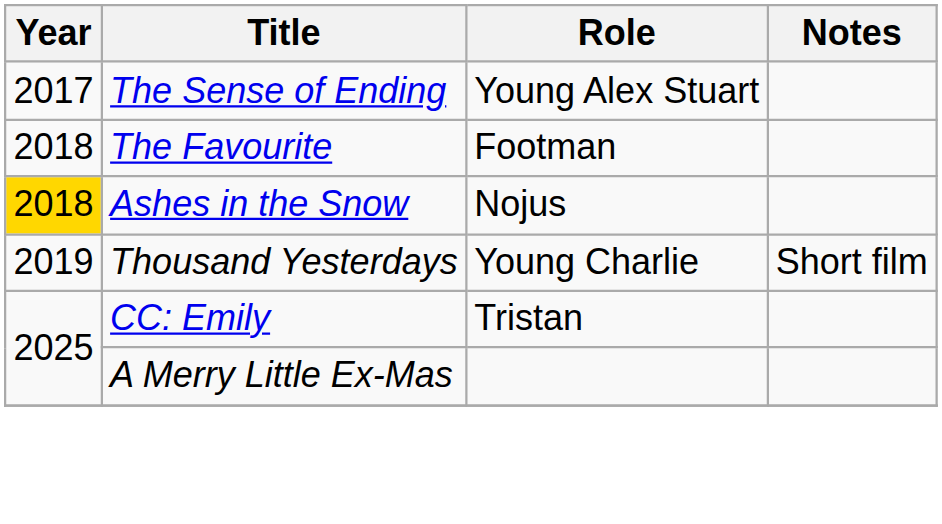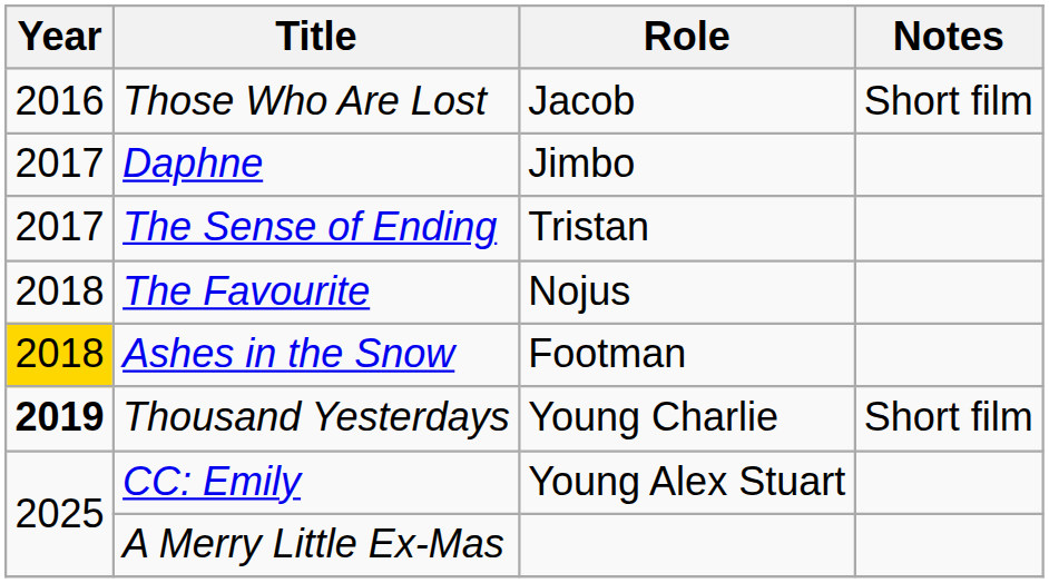+ row: 2016 | Those Who Are Lost | Jacob | Short film
+ row: 2017 | Daphne | Jimbo
The Sense of Ending | Role: Young Alex Stuart -> Tristan
The Favourite | Role: Footman -> Nojus
Ashes in the Snow | Role: Nojus -> Footman
Thousand Yesterdays | Year: normal -> bold
CC: Emily | Role: Tristan -> Young Alex Stuart
